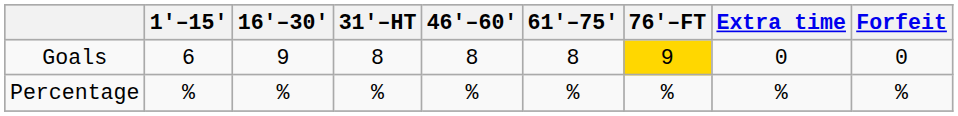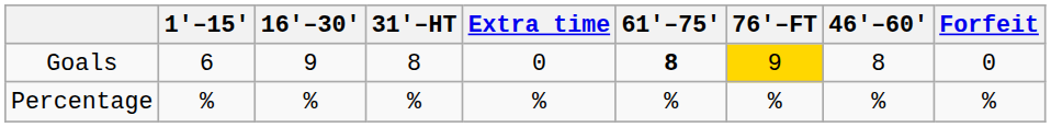columns swapped: 46'–60' <-> Extra time
Goals | 61'–75': normal -> bold
